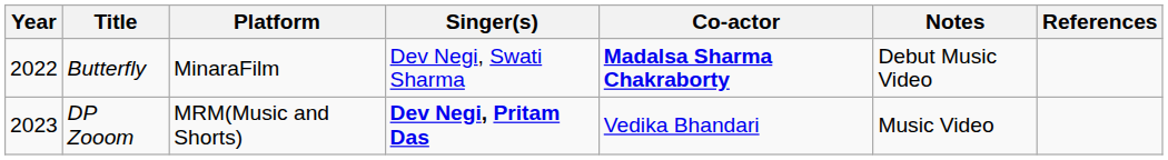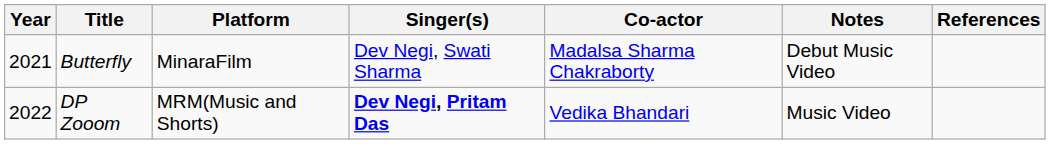Butterfly | Year: 2022 -> 2021
Butterfly | Co-actor: bold -> normal
DP Zooom | Year: 2023 -> 2022
